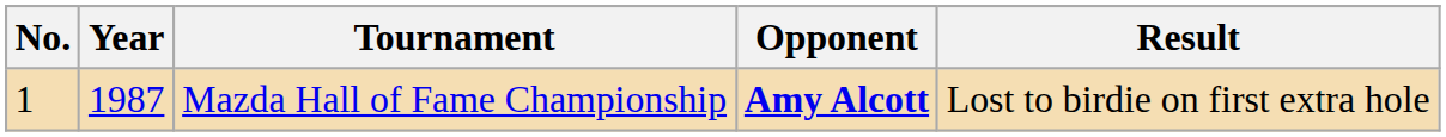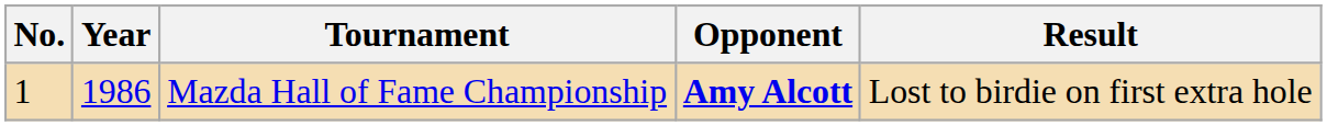Mazda Hall of Fame Championship | Year: 1987 -> 1986
